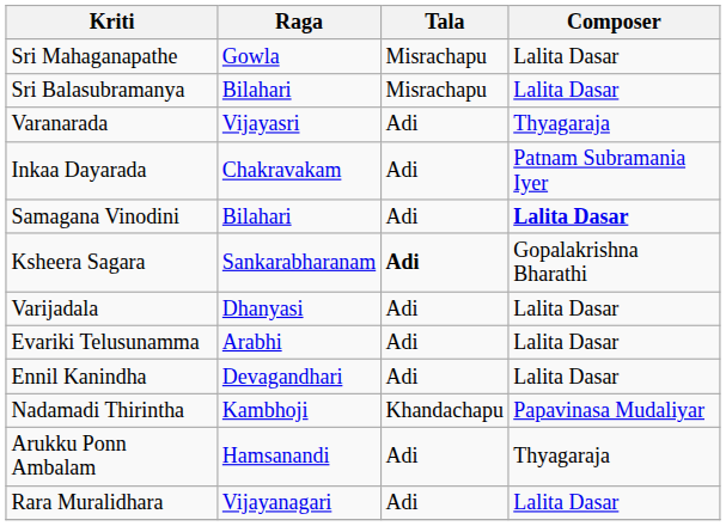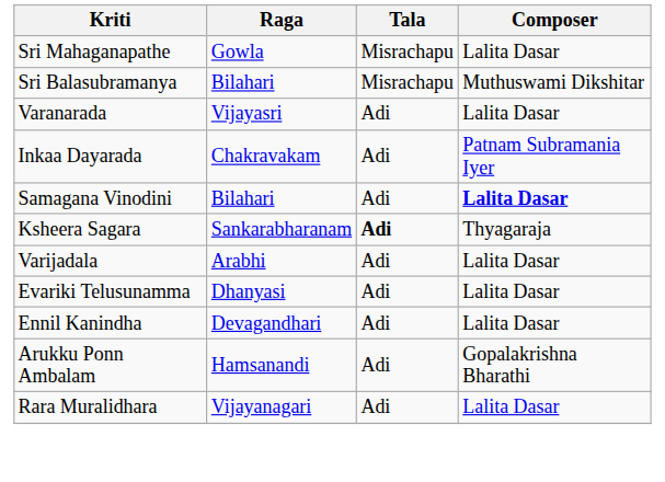Sri Balasubramanya | Composer: Lalita Dasar -> Muthuswami Dikshitar
Varanarada | Composer: Thyagaraja -> Lalita Dasar
Ksheera Sagara | Composer: Gopalakrishna Bharathi -> Thyagaraja
Varijadala | Raga: Dhanyasi -> Arabhi
Evariki Telusunamma | Raga: Arabhi -> Dhanyasi
- row: Nadamadi Thirintha | Kambhoji | Khandachapu | Papavinasa Mudaliyar
Arukku Ponn Ambalam | Composer: Thyagaraja -> Gopalakrishna Bharathi
